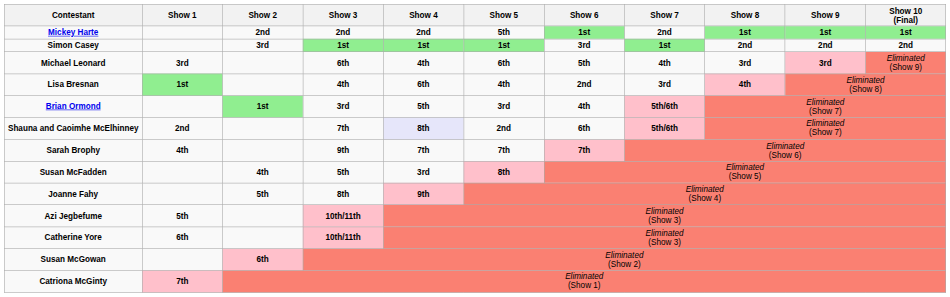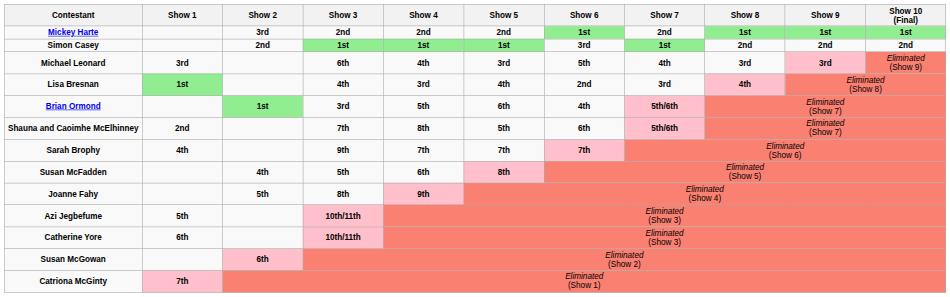Mickey Harte | Show 2: 2nd -> 3rd
Mickey Harte | Show 5: 5th -> 2nd
Simon Casey | Show 2: 3rd -> 2nd
Michael Leonard | Show 5: 6th -> 3rd
Lisa Bresnan | Show 4: 6th -> 3rd
Brian Ormond | Show 5: 3rd -> 6th
Shauna and Caoimhe McElhinney | Show 4: lavender background -> no background
Shauna and Caoimhe McElhinney | Show 5: 2nd -> 5th
Susan McFadden | Show 4: 3rd -> 6th
